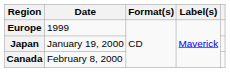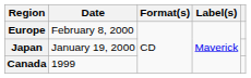Europe | Date: 1999 -> February 8, 2000
Canada | Date: February 8, 2000 -> 1999
